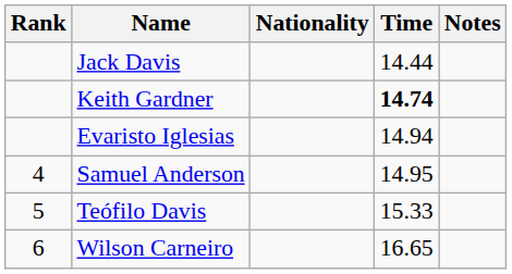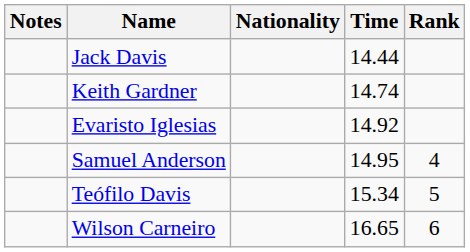columns swapped: Rank <-> Notes
Keith Gardner | Time: bold -> normal
Evaristo Iglesias | Time: 14.94 -> 14.92
Teófilo Davis | Time: 15.33 -> 15.34
